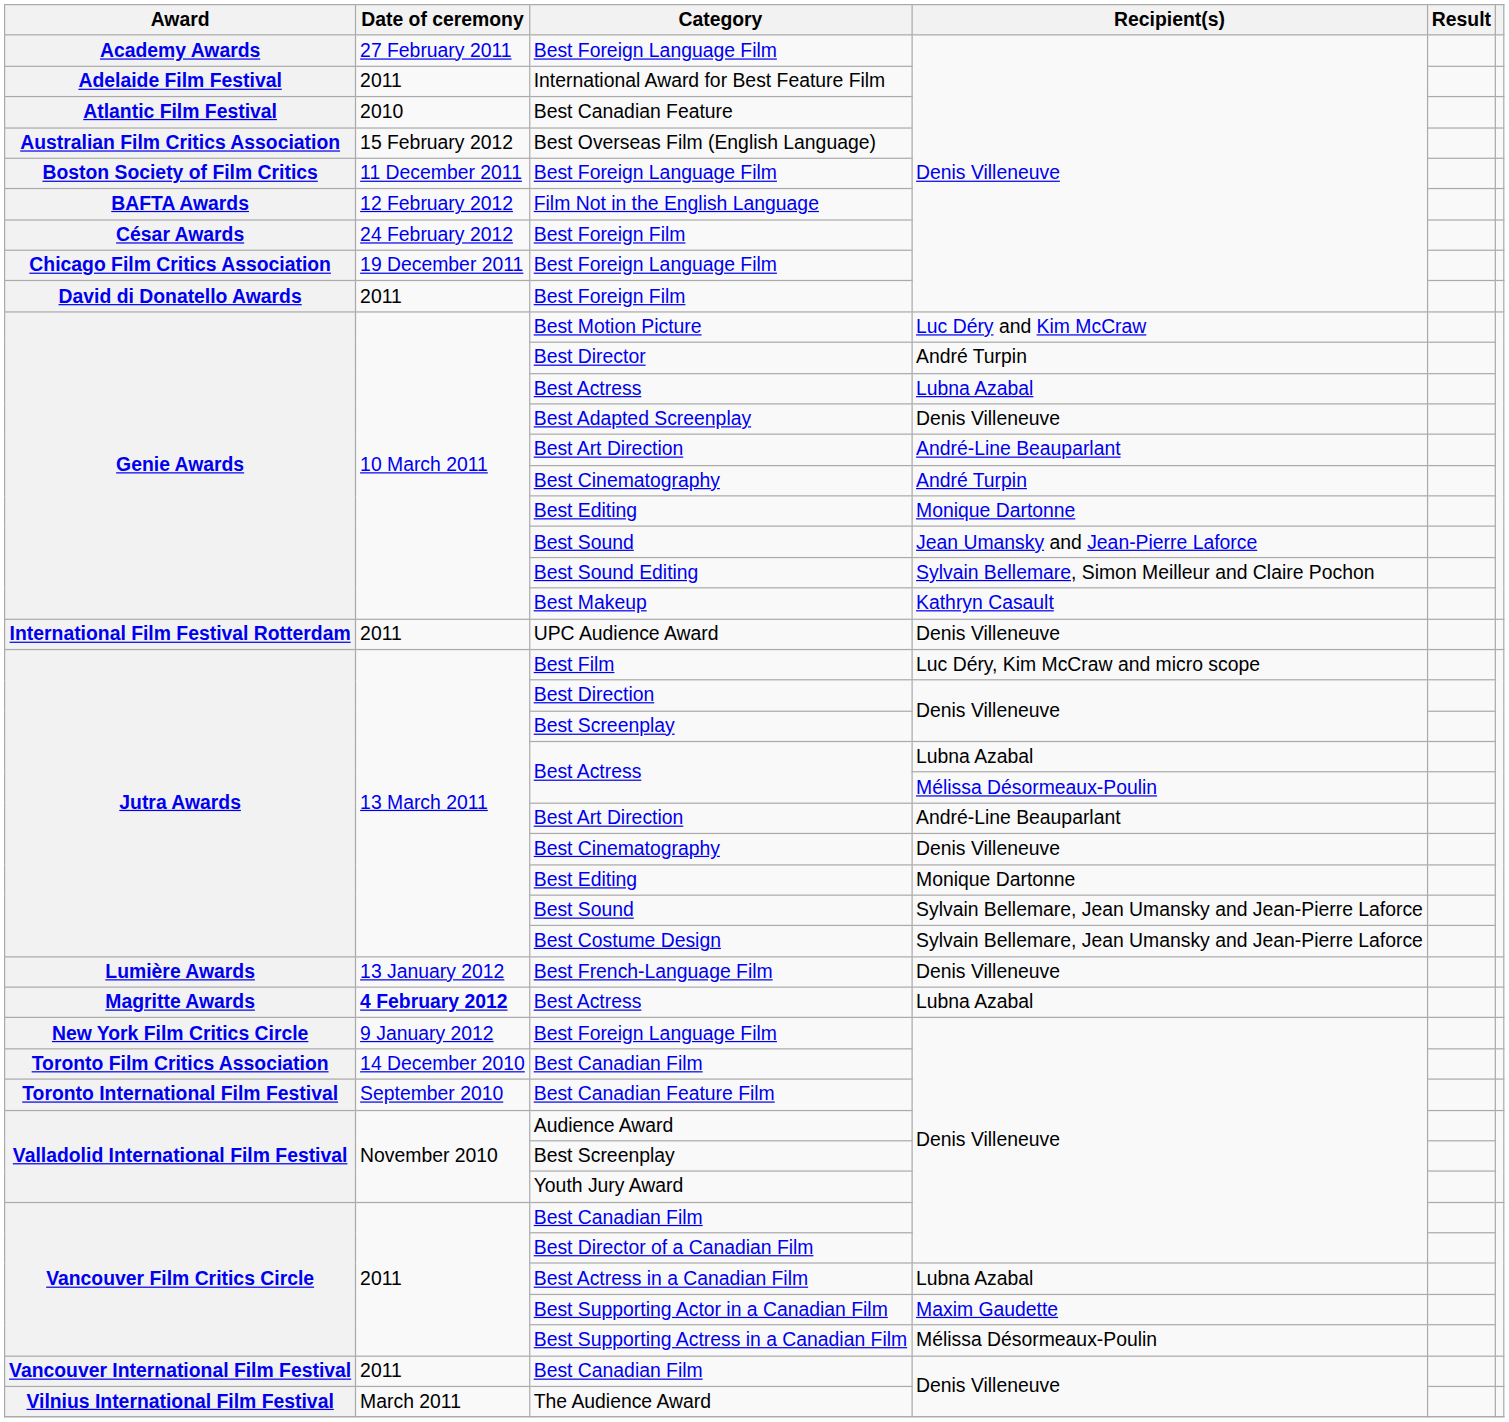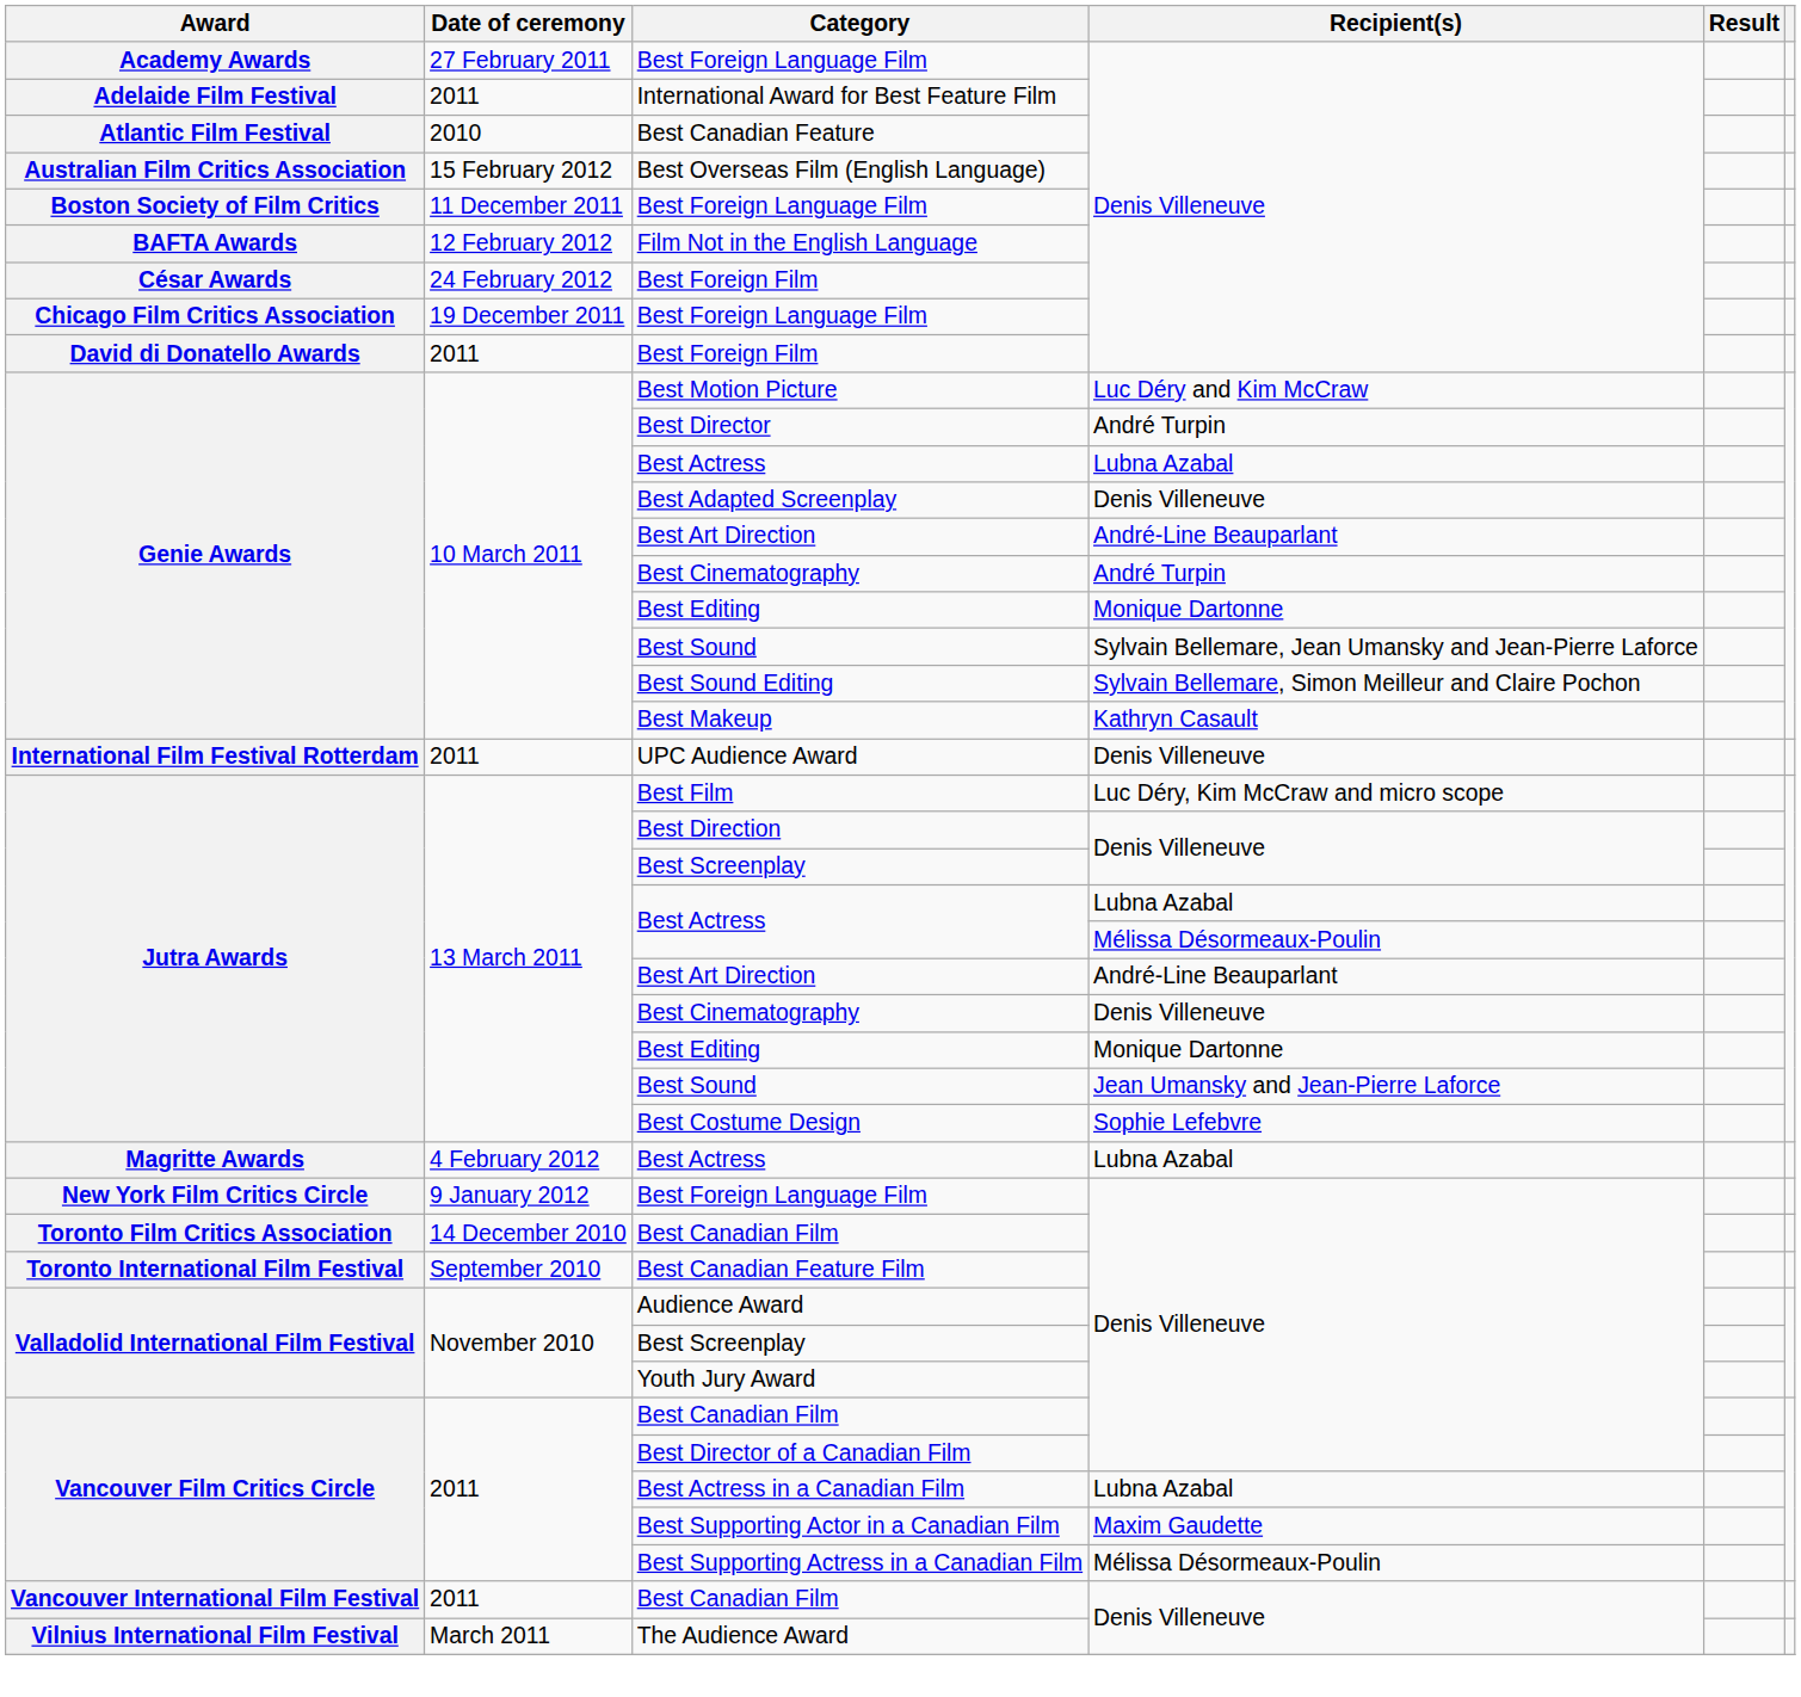Genie Awards / Best Sound | Recipient(s): Jean Umansky and Jean-Pierre Laforce -> Sylvain Bellemare, Jean Umansky and Jean-Pierre Laforce
Jutra Awards / Best Sound | Recipient(s): Sylvain Bellemare, Jean Umansky and Jean-Pierre Laforce -> Jean Umansky and Jean-Pierre Laforce
Best Costume Design | Recipient(s): Sylvain Bellemare, Jean Umansky and Jean-Pierre Laforce -> Sophie Lefebvre
- row: Lumière Awards | 13 January 2012 | Best French-Language Film | Denis Villeneuve
Magritte Awards / Best Actress | Date of ceremony: bold -> normal
